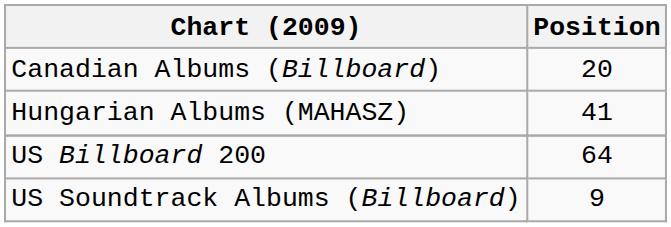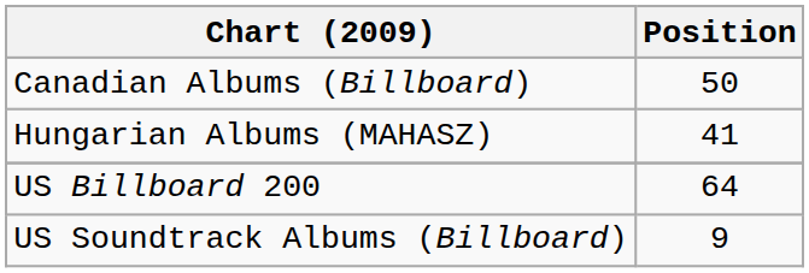Canadian Albums (Billboard) | Position: 20 -> 50
